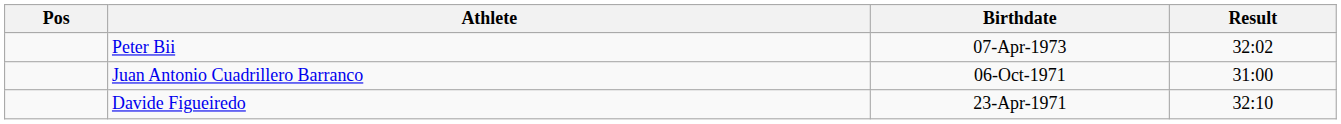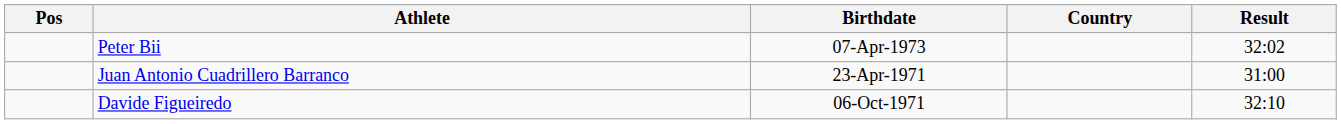+ column: Country
Juan Antonio Cuadrillero Barranco | Birthdate: 06-Oct-1971 -> 23-Apr-1971
Davide Figueiredo | Birthdate: 23-Apr-1971 -> 06-Oct-1971
